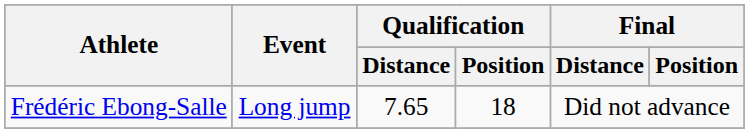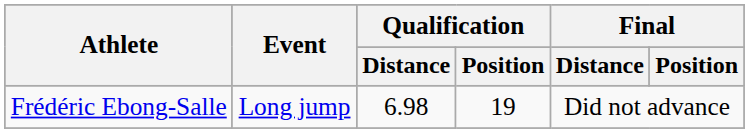Frédéric Ebong-Salle | Qualification / Distance: 7.65 -> 6.98
Frédéric Ebong-Salle | Qualification / Position: 18 -> 19
